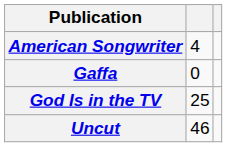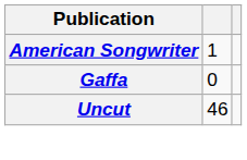American Songwriter | column 2: 4 -> 1
- row: God Is in the TV | 25
